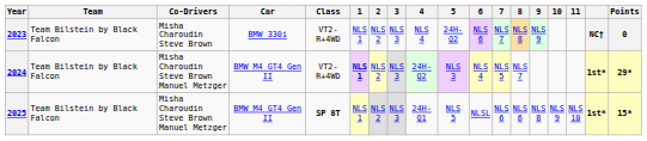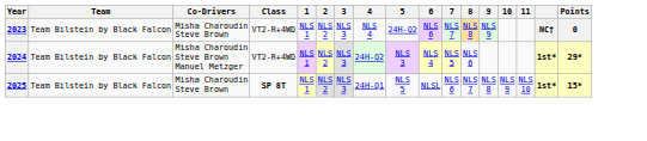- column: Car | BMW 330i | BMW M4 GT4 Gen II | BMW M4 GT4 Gen II
2024 | 1: bold -> normal
2024 | 8: NLS 7 -> NLS 6
2025 | Co-Drivers: Misha Charoudin Steve Brown Manuel Metzger -> Misha Charoudin Steve Brown
2025 | 8: NLS 6 -> NLS 7
